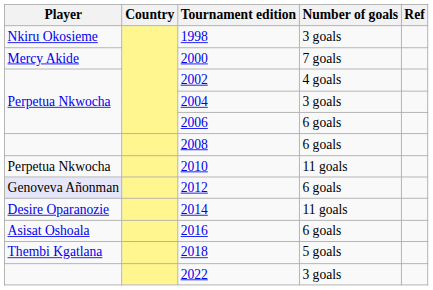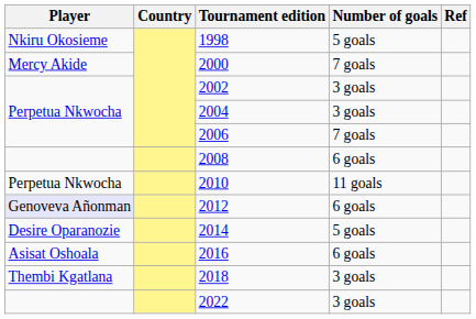1998 | Number of goals: 3 goals -> 5 goals
2002 | Number of goals: 4 goals -> 3 goals
2006 | Number of goals: 6 goals -> 7 goals
2014 | Number of goals: 11 goals -> 5 goals
2018 | Number of goals: 5 goals -> 3 goals
